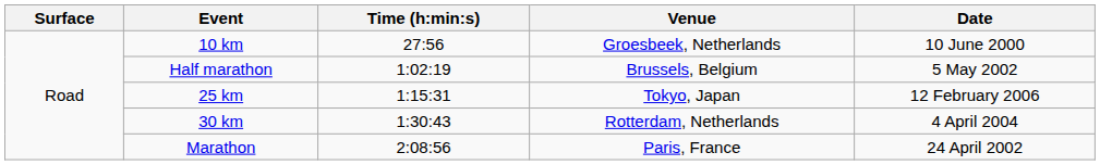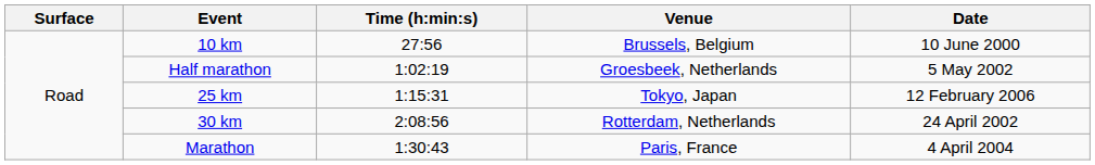10 km | Venue: Groesbeek, Netherlands -> Brussels, Belgium
Half marathon | Venue: Brussels, Belgium -> Groesbeek, Netherlands
30 km | Time (h:min:s): 1:30:43 -> 2:08:56
30 km | Date: 4 April 2004 -> 24 April 2002
Marathon | Time (h:min:s): 2:08:56 -> 1:30:43
Marathon | Date: 24 April 2002 -> 4 April 2004
